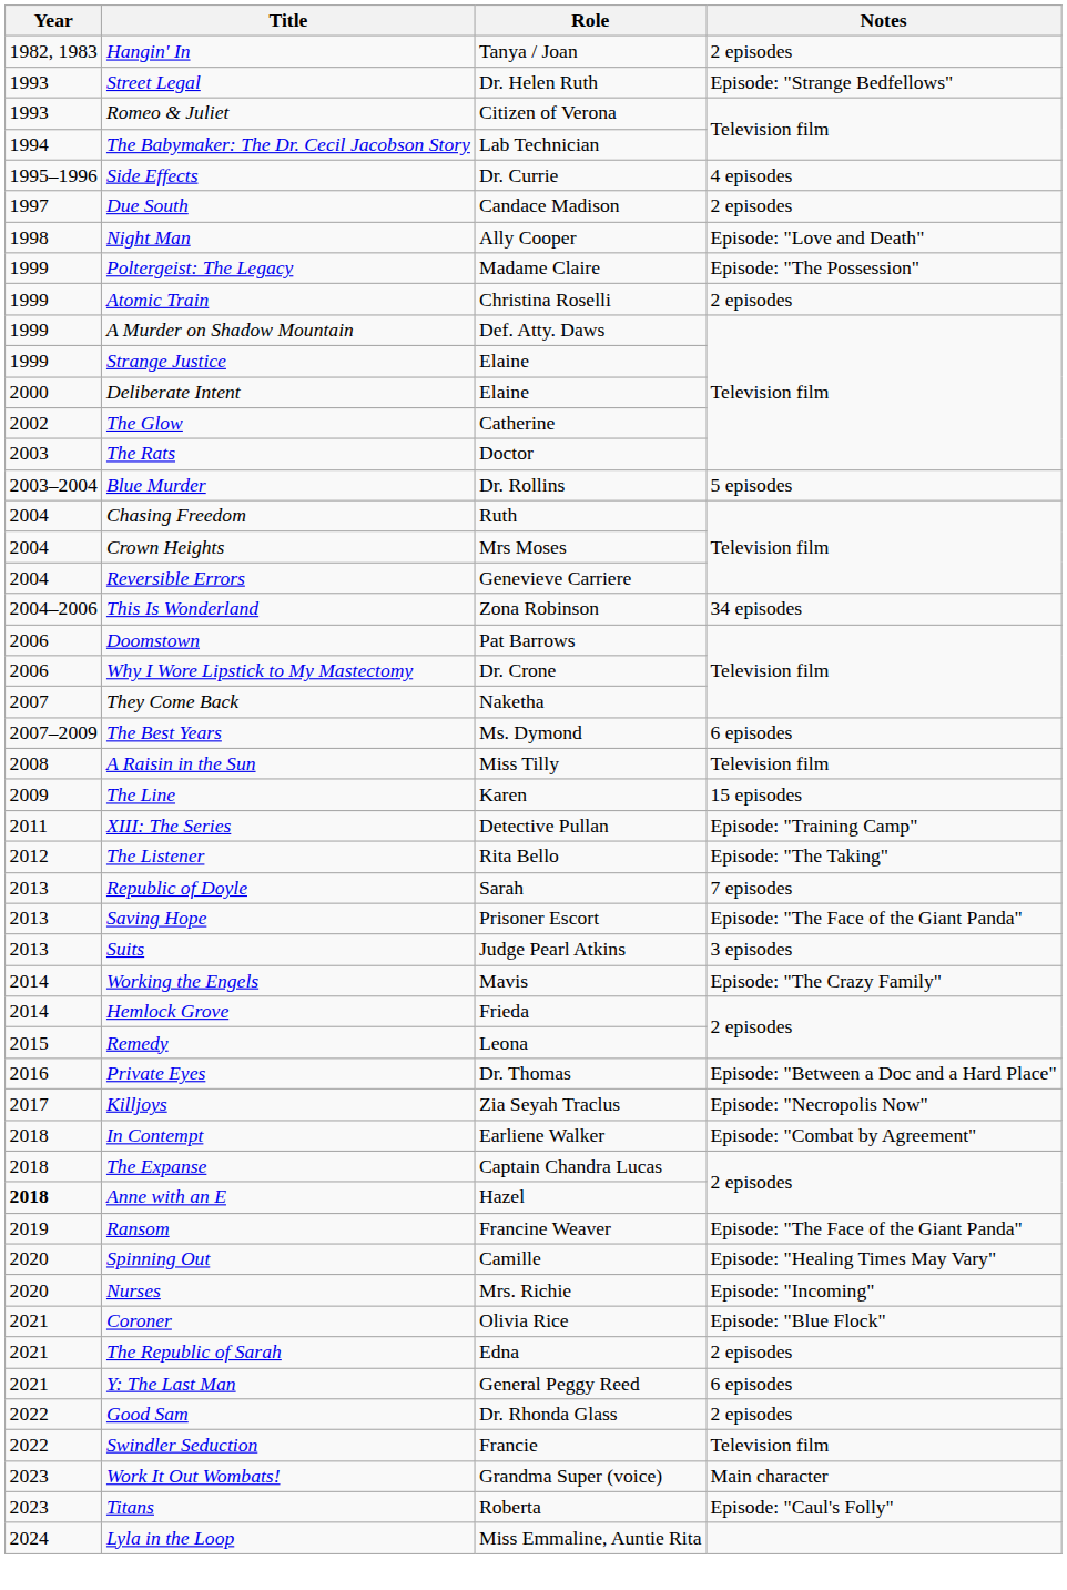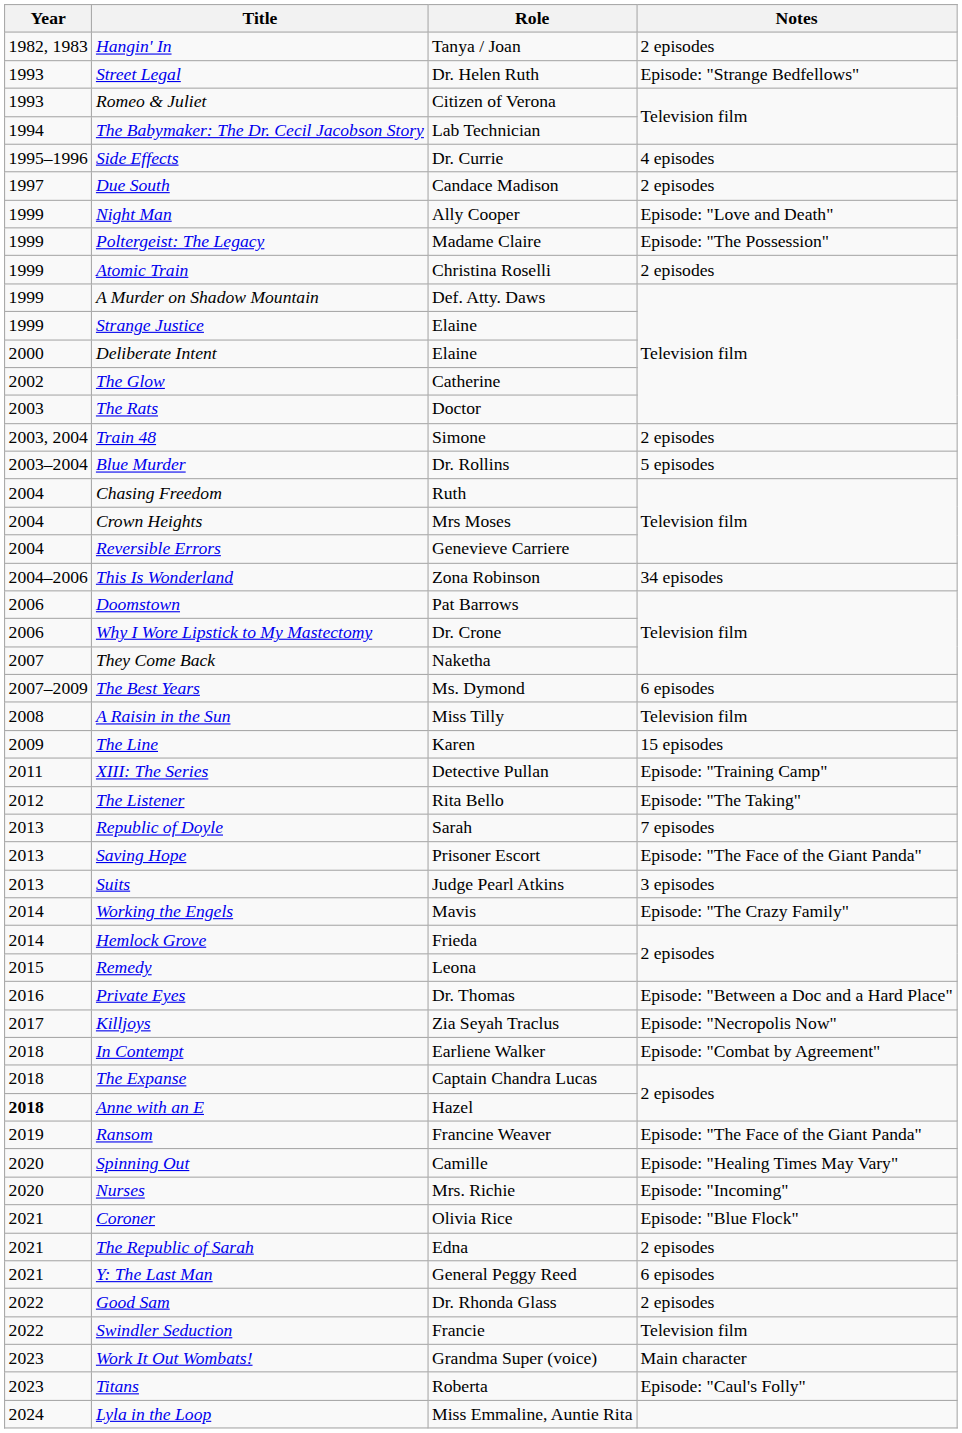Night Man | Year: 1998 -> 1999
+ row: 2003, 2004 | Train 48 | Simone | 2 episodes
